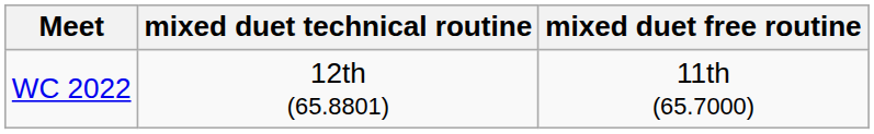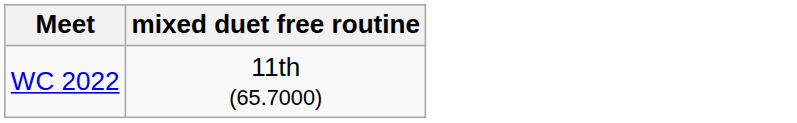- column: mixed duet technical routine | 12th (65.8801)
